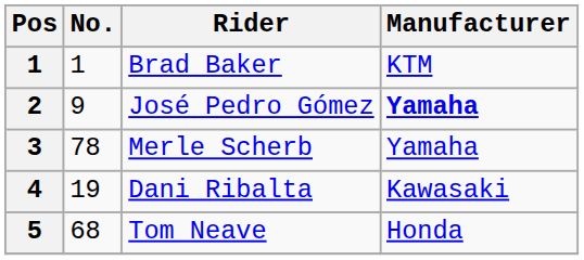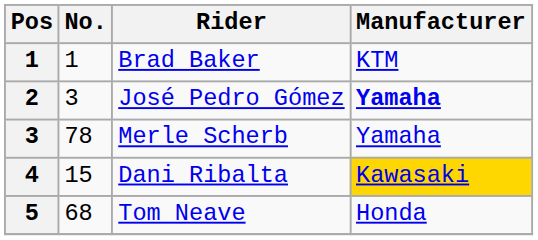José Pedro Gómez | No.: 9 -> 3
Dani Ribalta | No.: 19 -> 15
Dani Ribalta | Manufacturer: no background -> gold background
